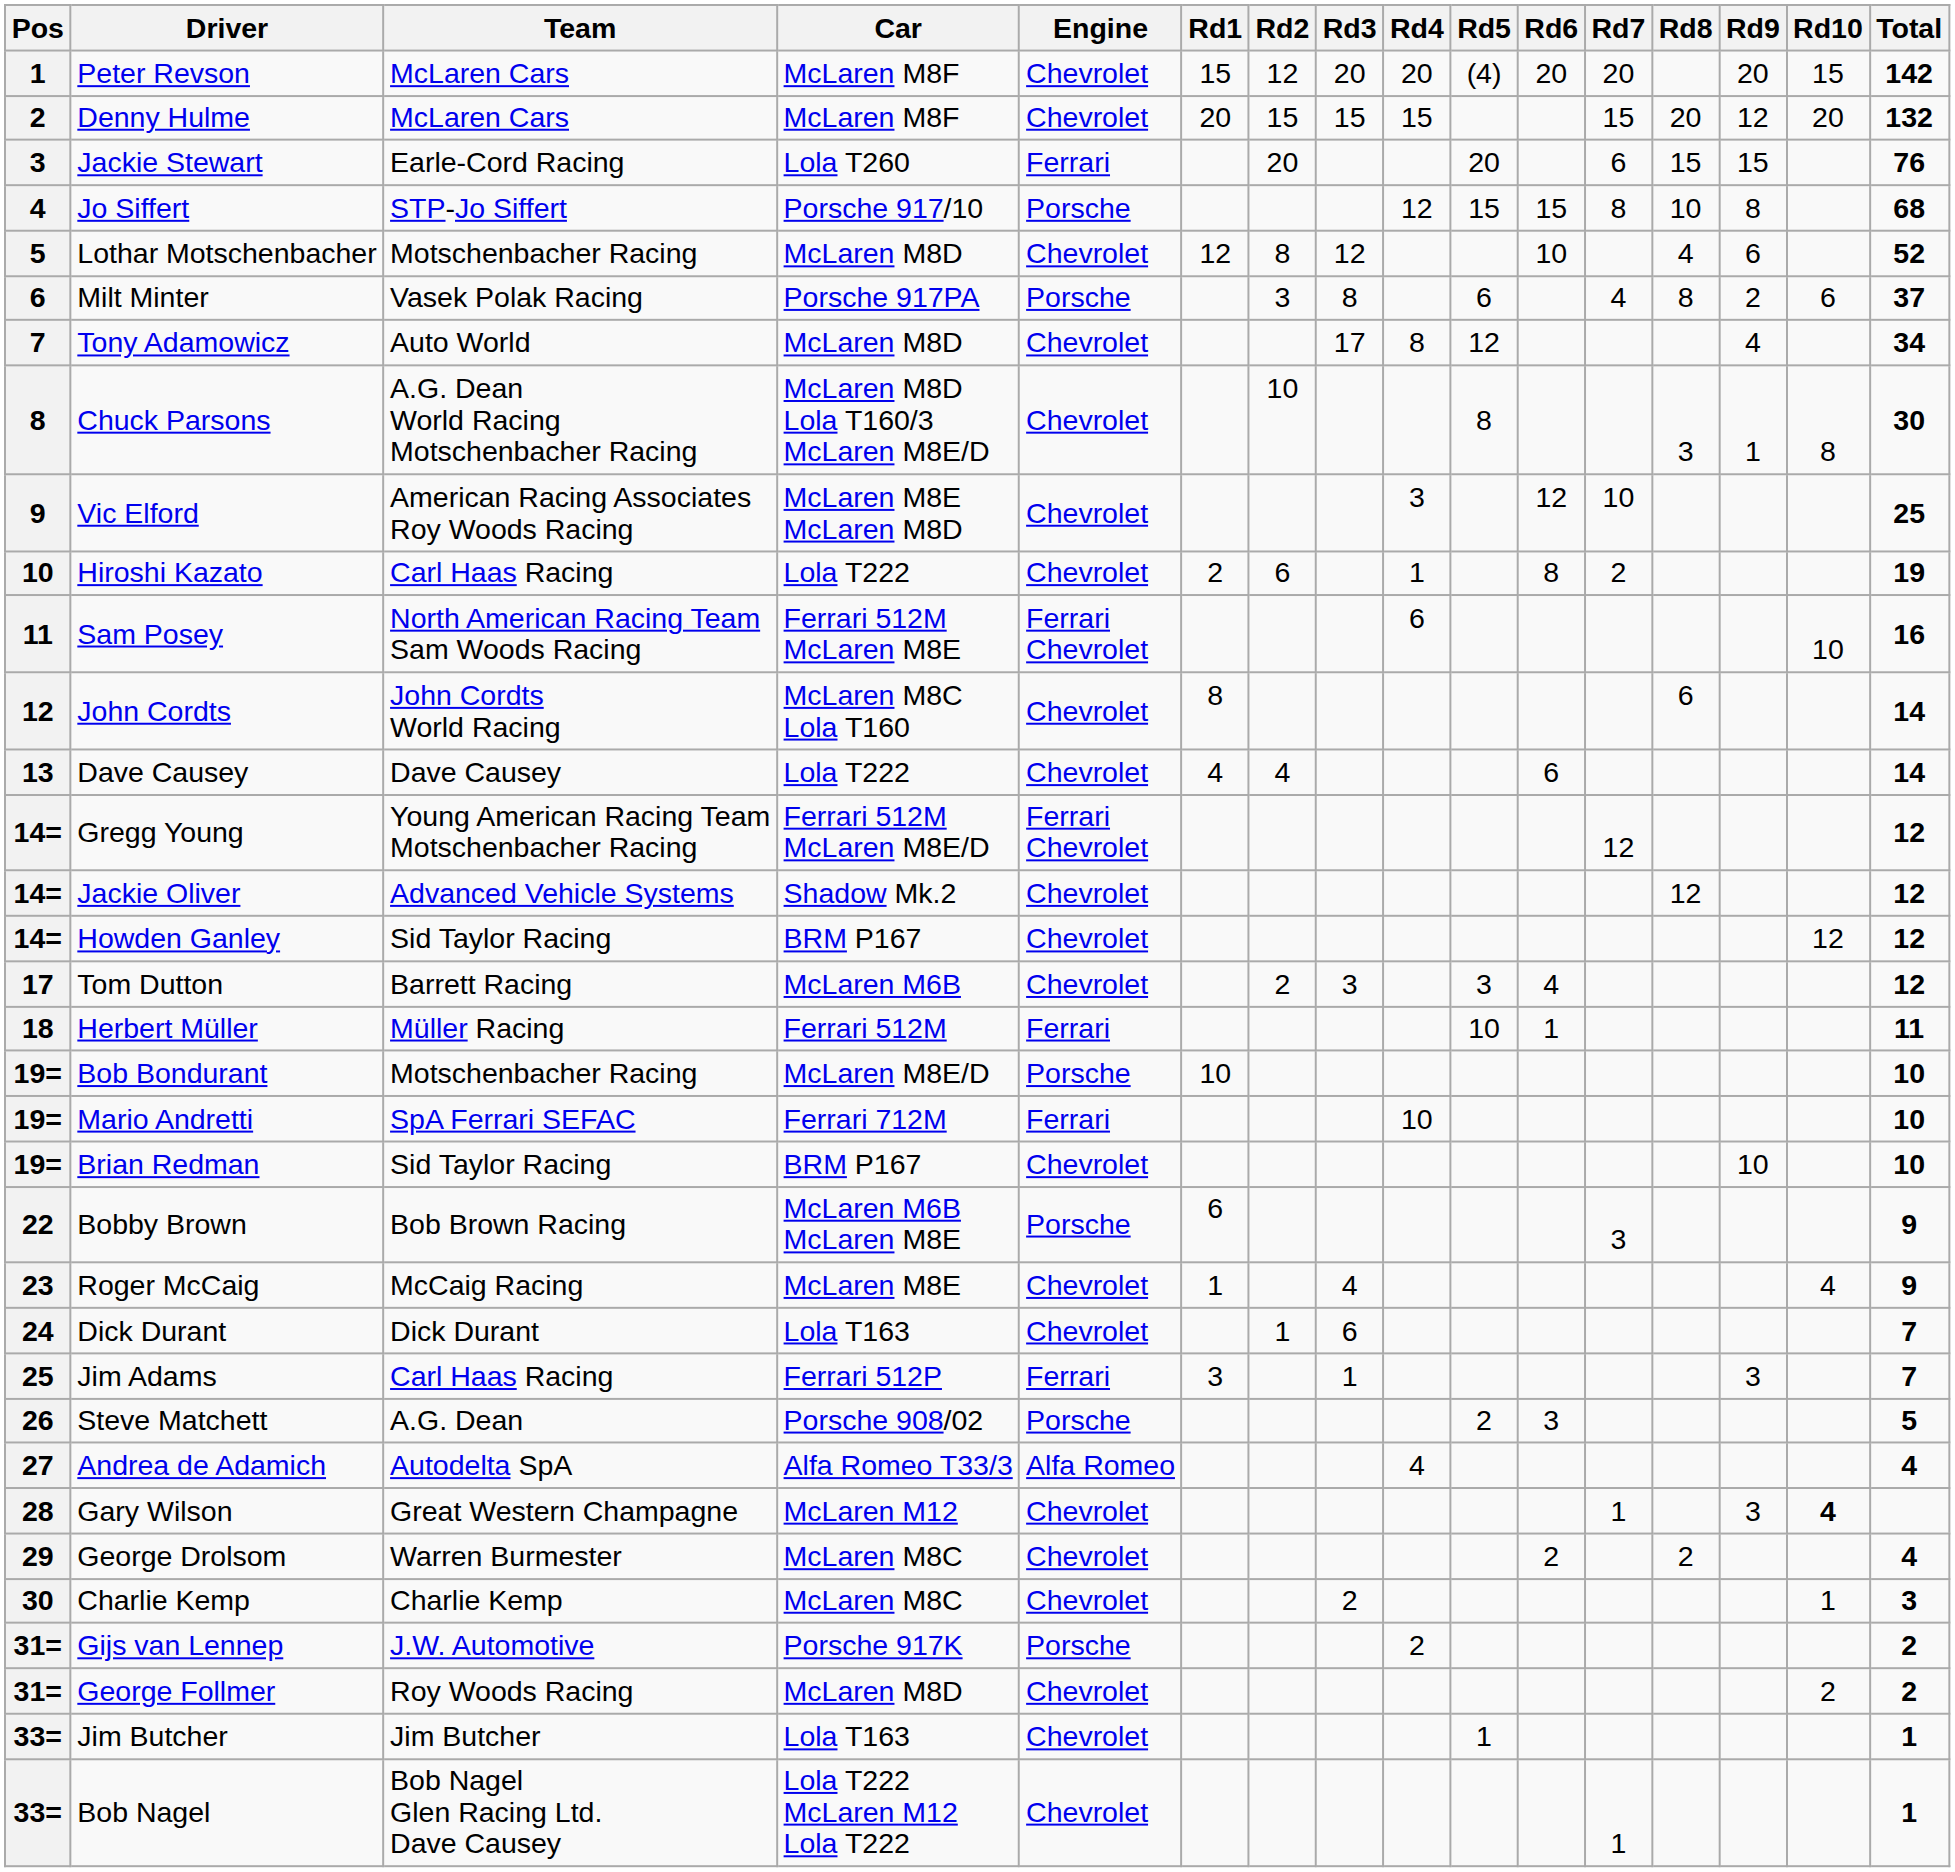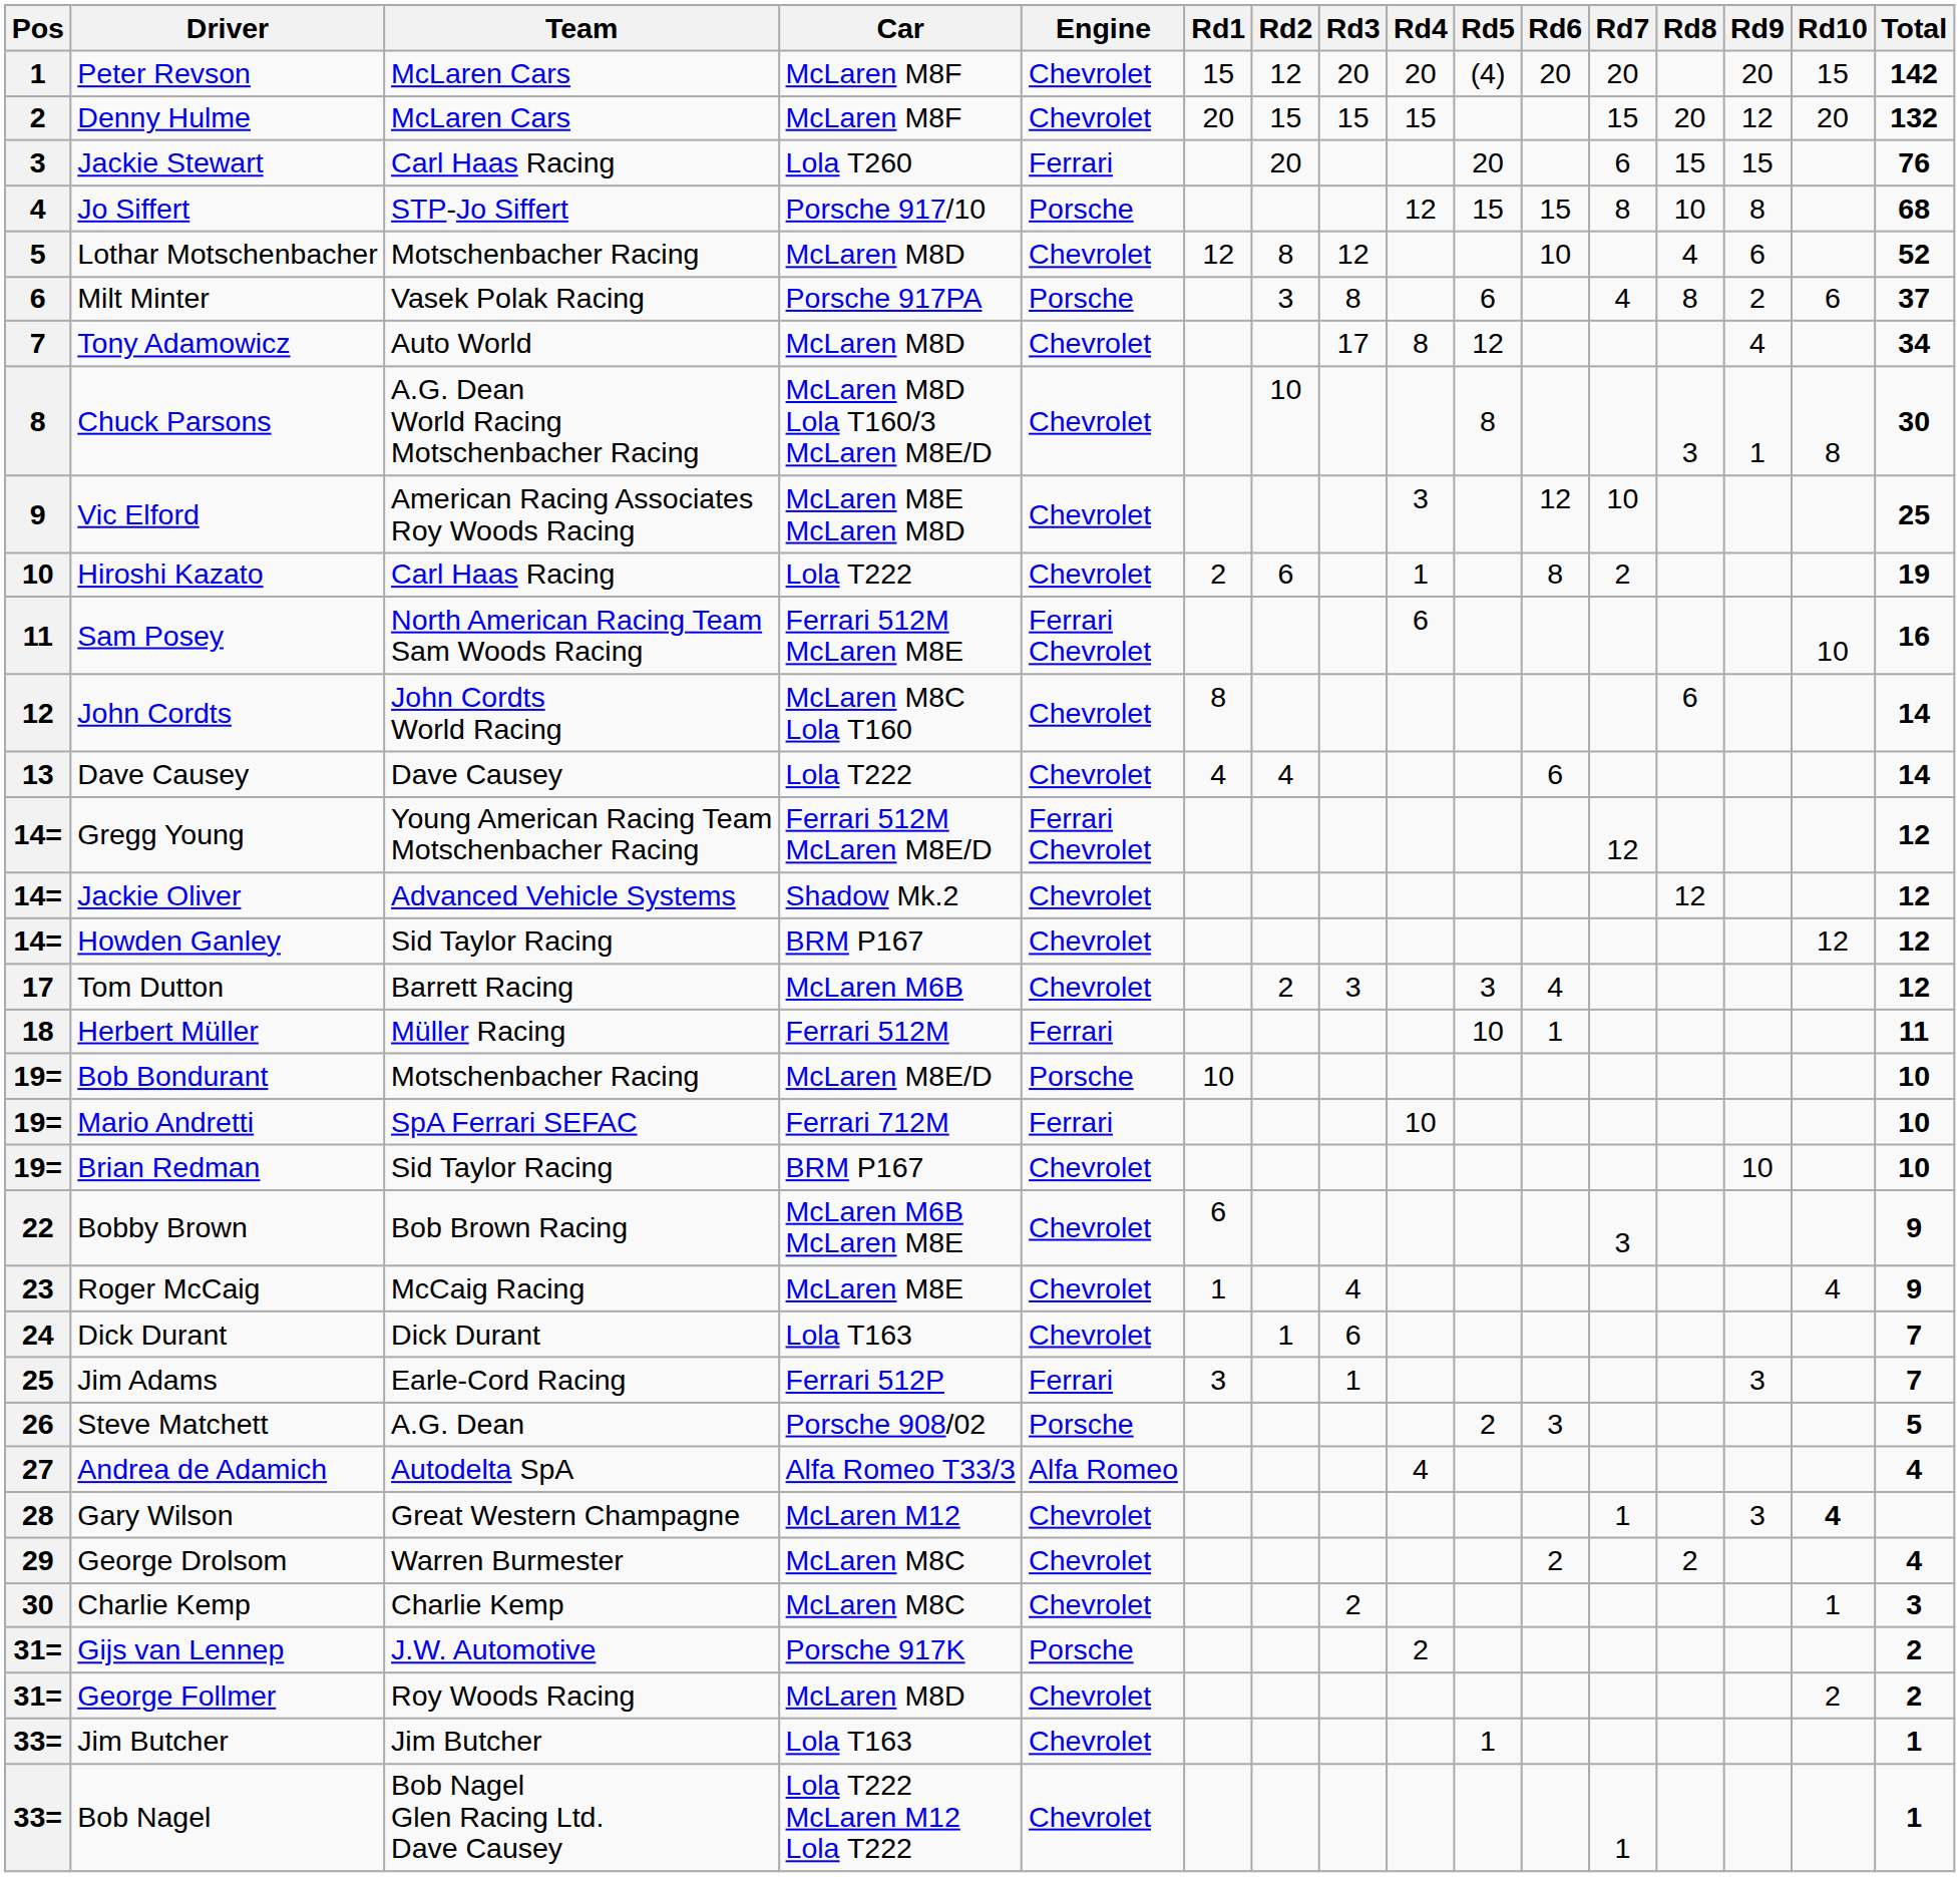Jackie Stewart | Team: Earle-Cord Racing -> Carl Haas Racing
Bobby Brown | Engine: Porsche -> Chevrolet
Jim Adams | Team: Carl Haas Racing -> Earle-Cord Racing
